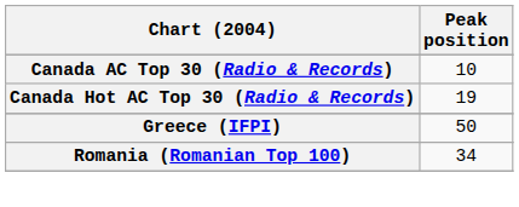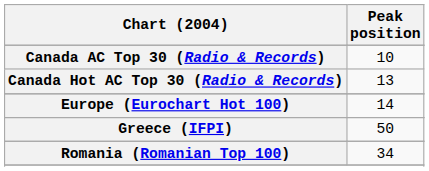Canada Hot AC Top 30 (Radio & Records) | Peak position: 19 -> 13
+ row: Europe (Eurochart Hot 100) | 14
